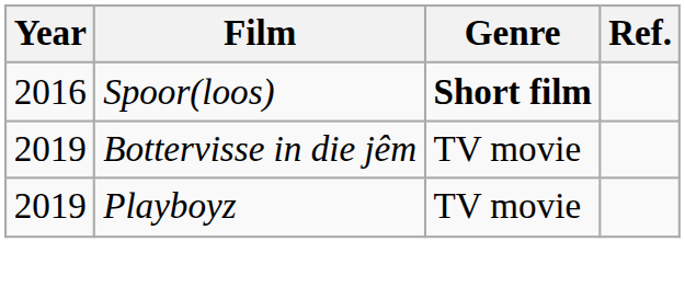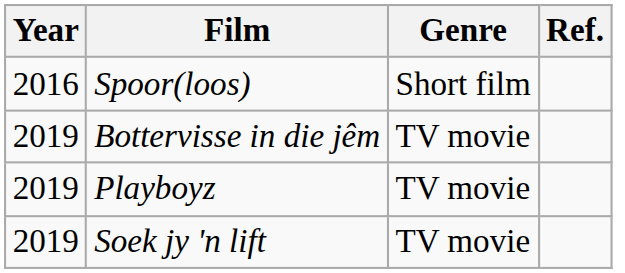Spoor(loos) | Genre: bold -> normal
+ row: 2019 | Soek jy 'n lift | TV movie
